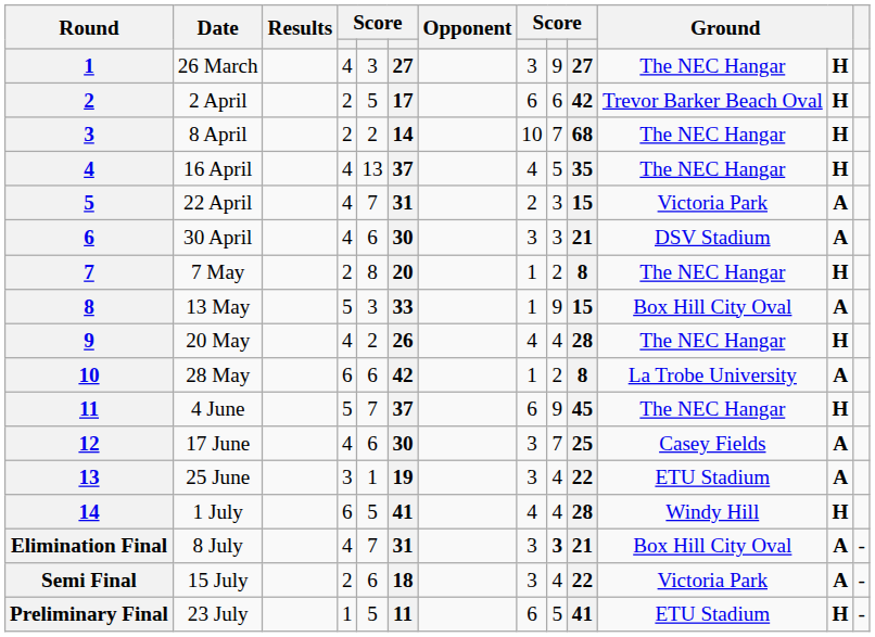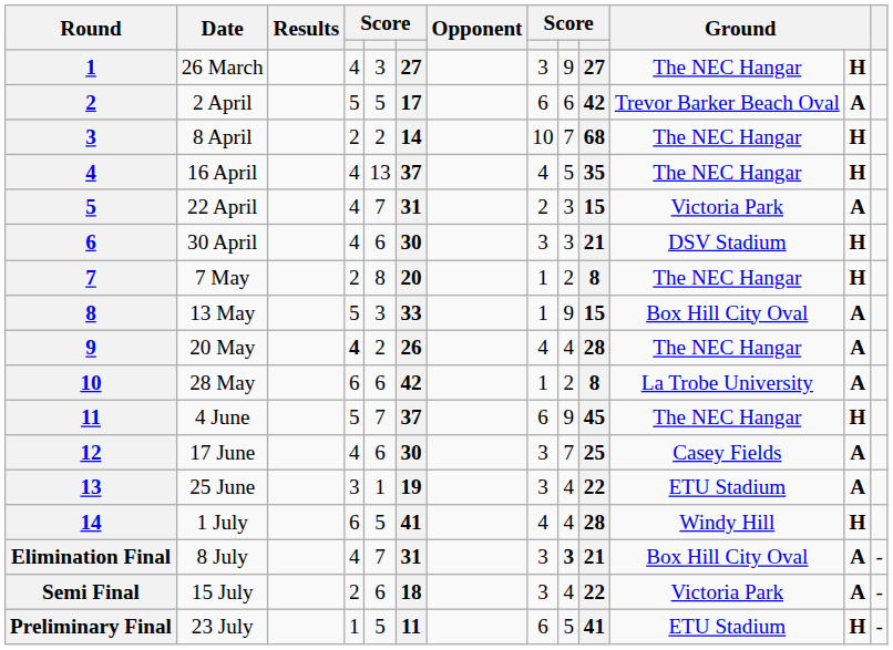2 April | column 4: 2 -> 5
2 April | column 12: H -> A
30 April | column 12: A -> H
20 May | column 4: normal -> bold
20 May | column 12: H -> A
